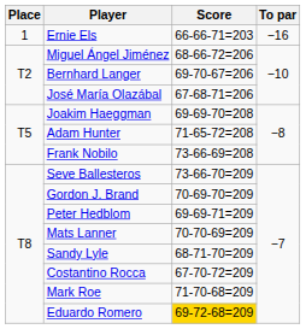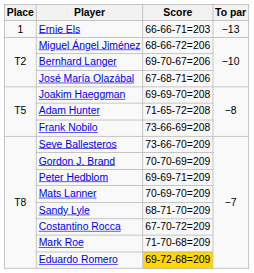Ernie Els | To par: −16 -> −13
Gordon J. Brand | Score: 70-69-70=209 -> 70-70-69=209
Mats Lanner | Score: 70-70-69=209 -> 70-69-70=209
